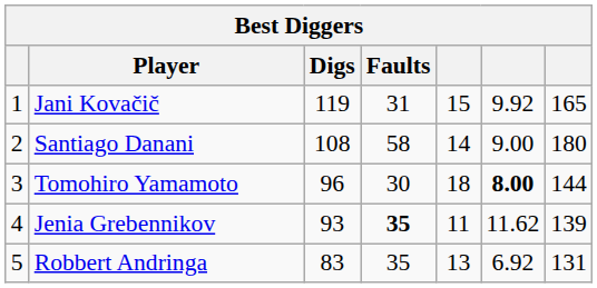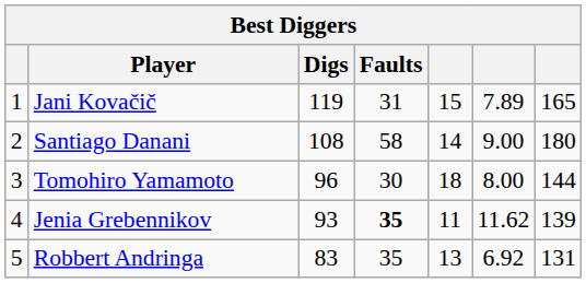Jani Kovačič | column 6: 9.92 -> 7.89
Tomohiro Yamamoto | column 6: bold -> normal
